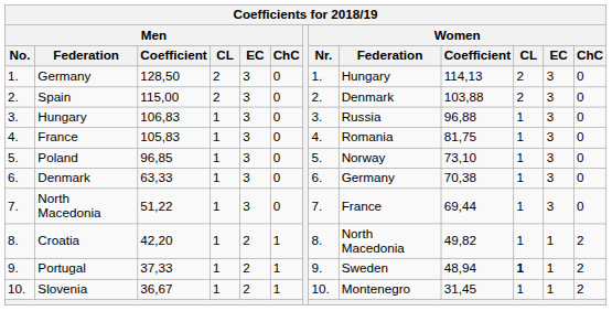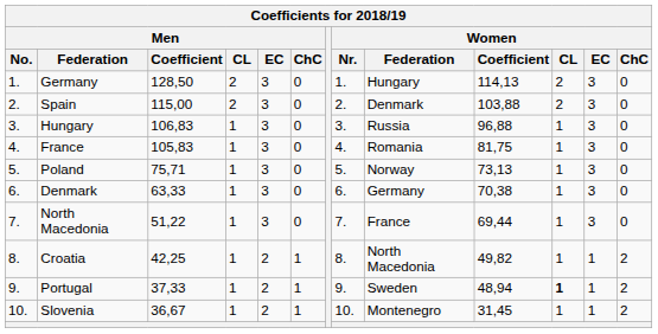Poland | Men / Coefficient: 96,85 -> 75,71
Poland | Women / Coefficient: 73,10 -> 73,13
Croatia | Men / Coefficient: 42,20 -> 42,25
